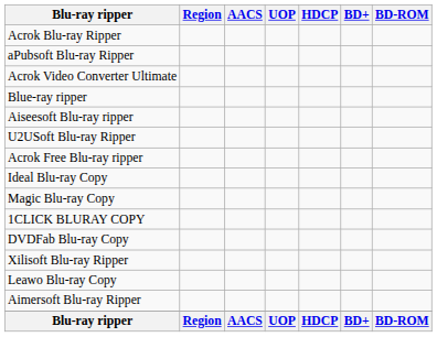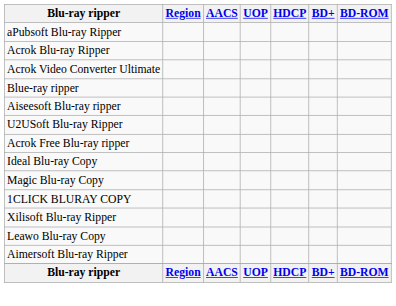rows swapped: aPubsoft Blu-ray Ripper <-> Acrok Blu-ray Ripper
- row: DVDFab Blu-ray Copy
